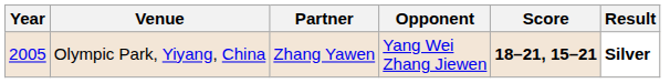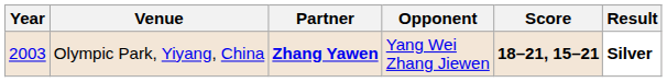Olympic Park, Yiyang, China | Year: 2005 -> 2003
Olympic Park, Yiyang, China | Partner: normal -> bold
